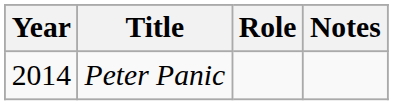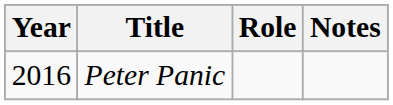Peter Panic | Year: 2014 -> 2016
